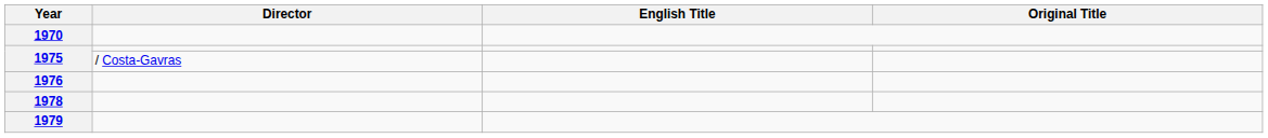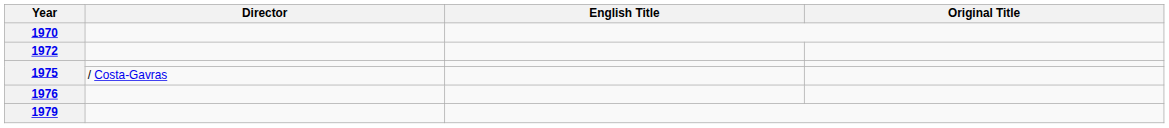+ row: 1972
- row: 1978
